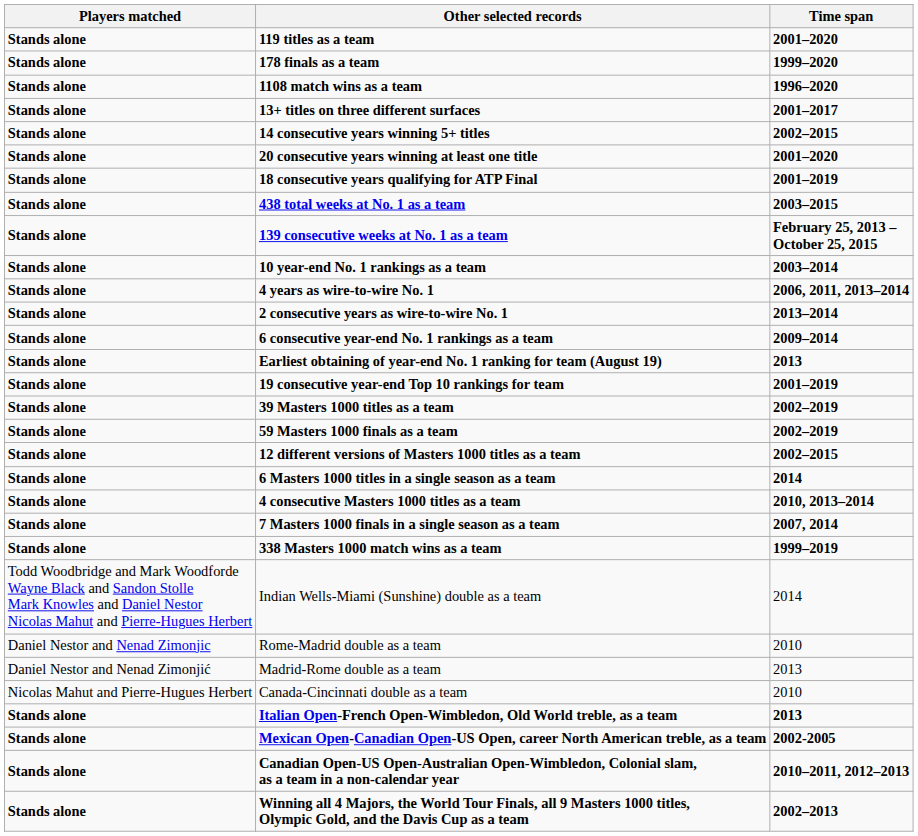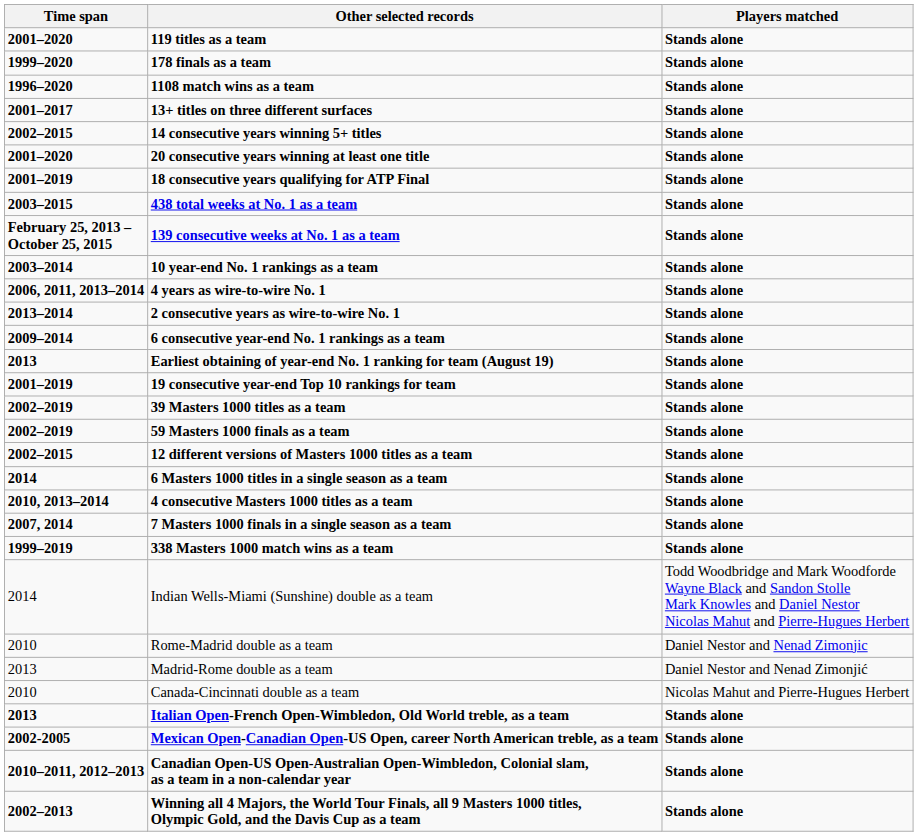columns swapped: Time span <-> Players matched
